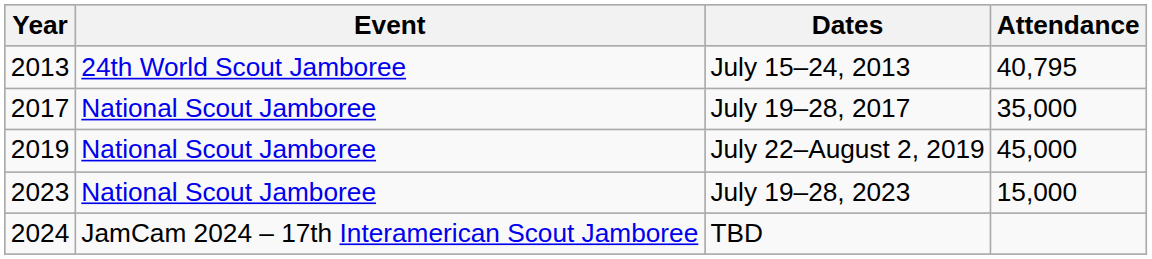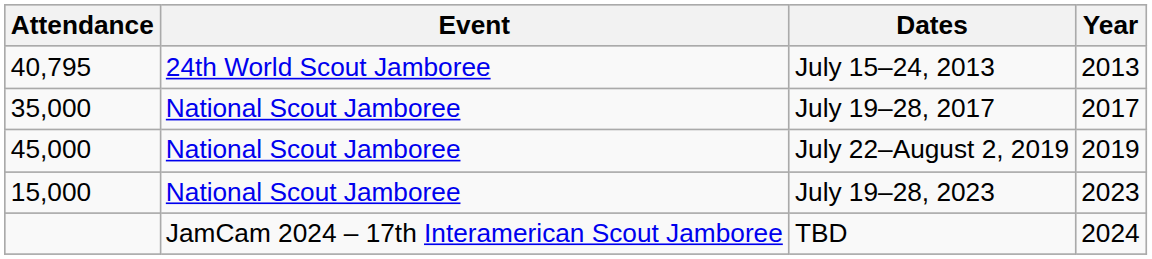columns swapped: Year <-> Attendance
